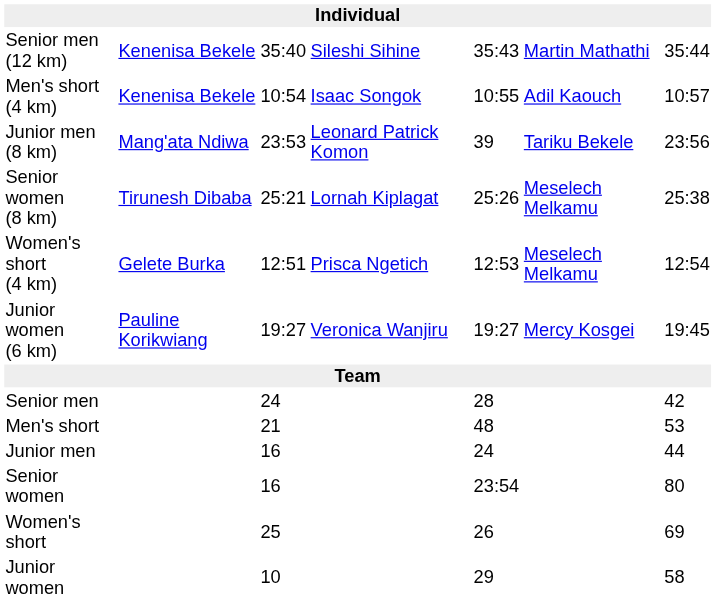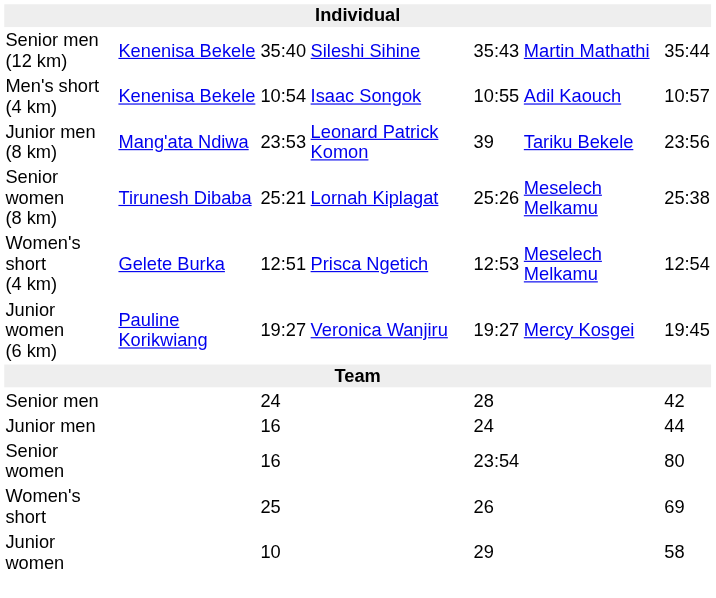- row: Men's short | 21 | 48 | 53
